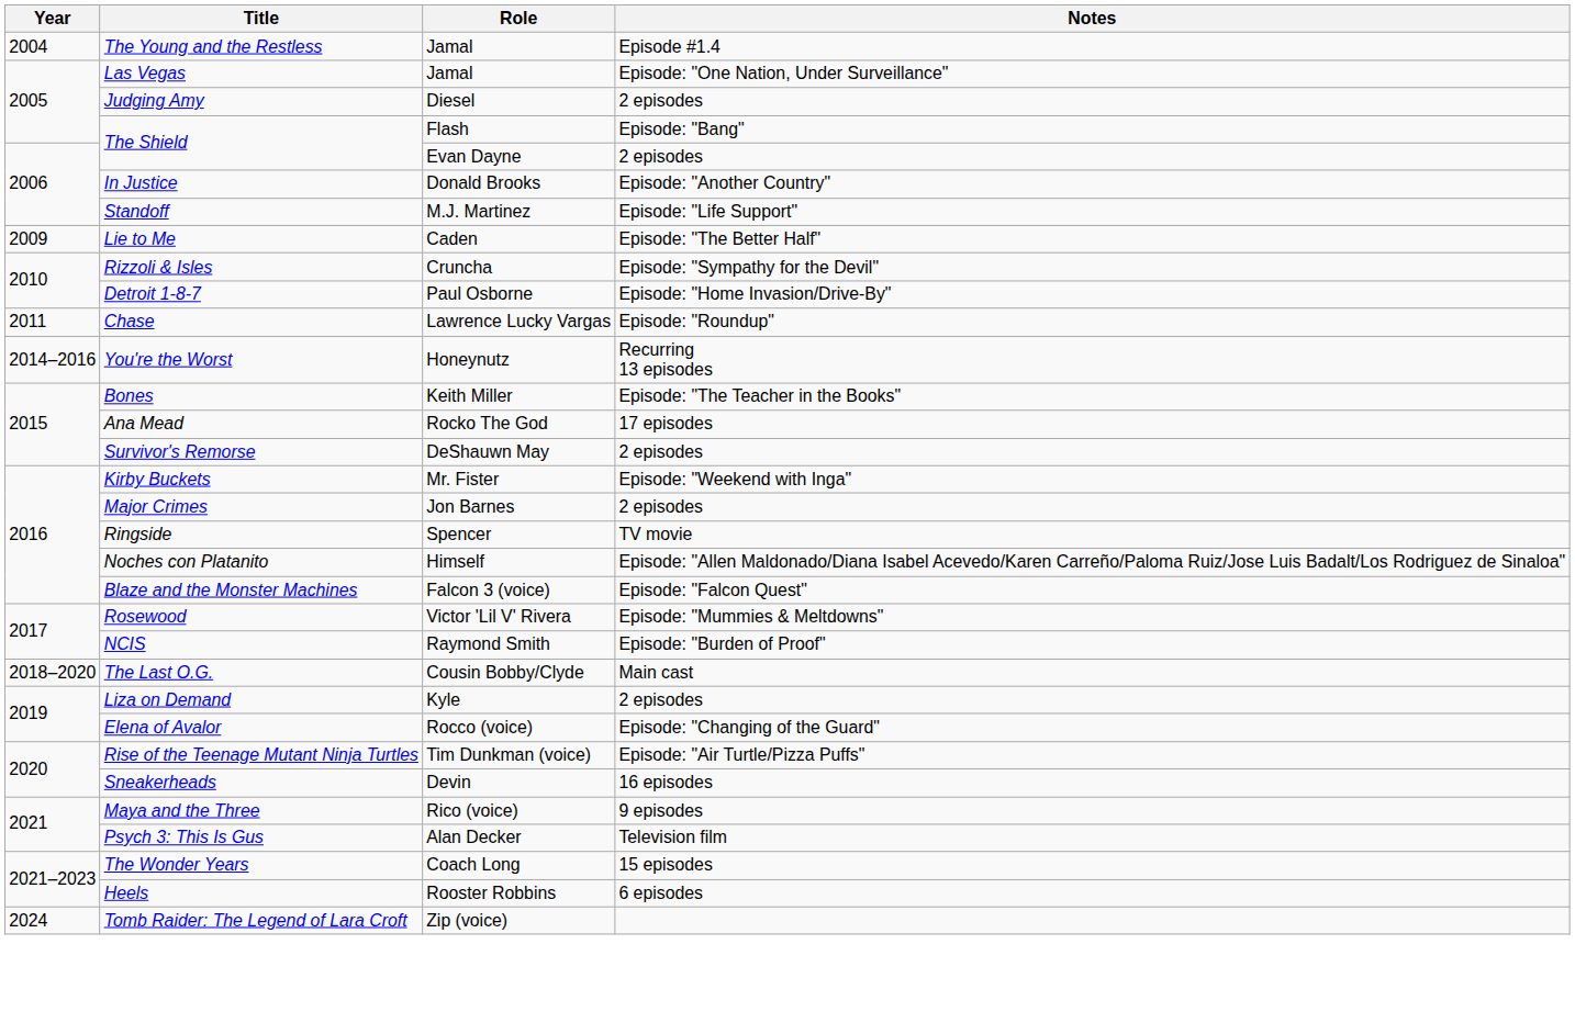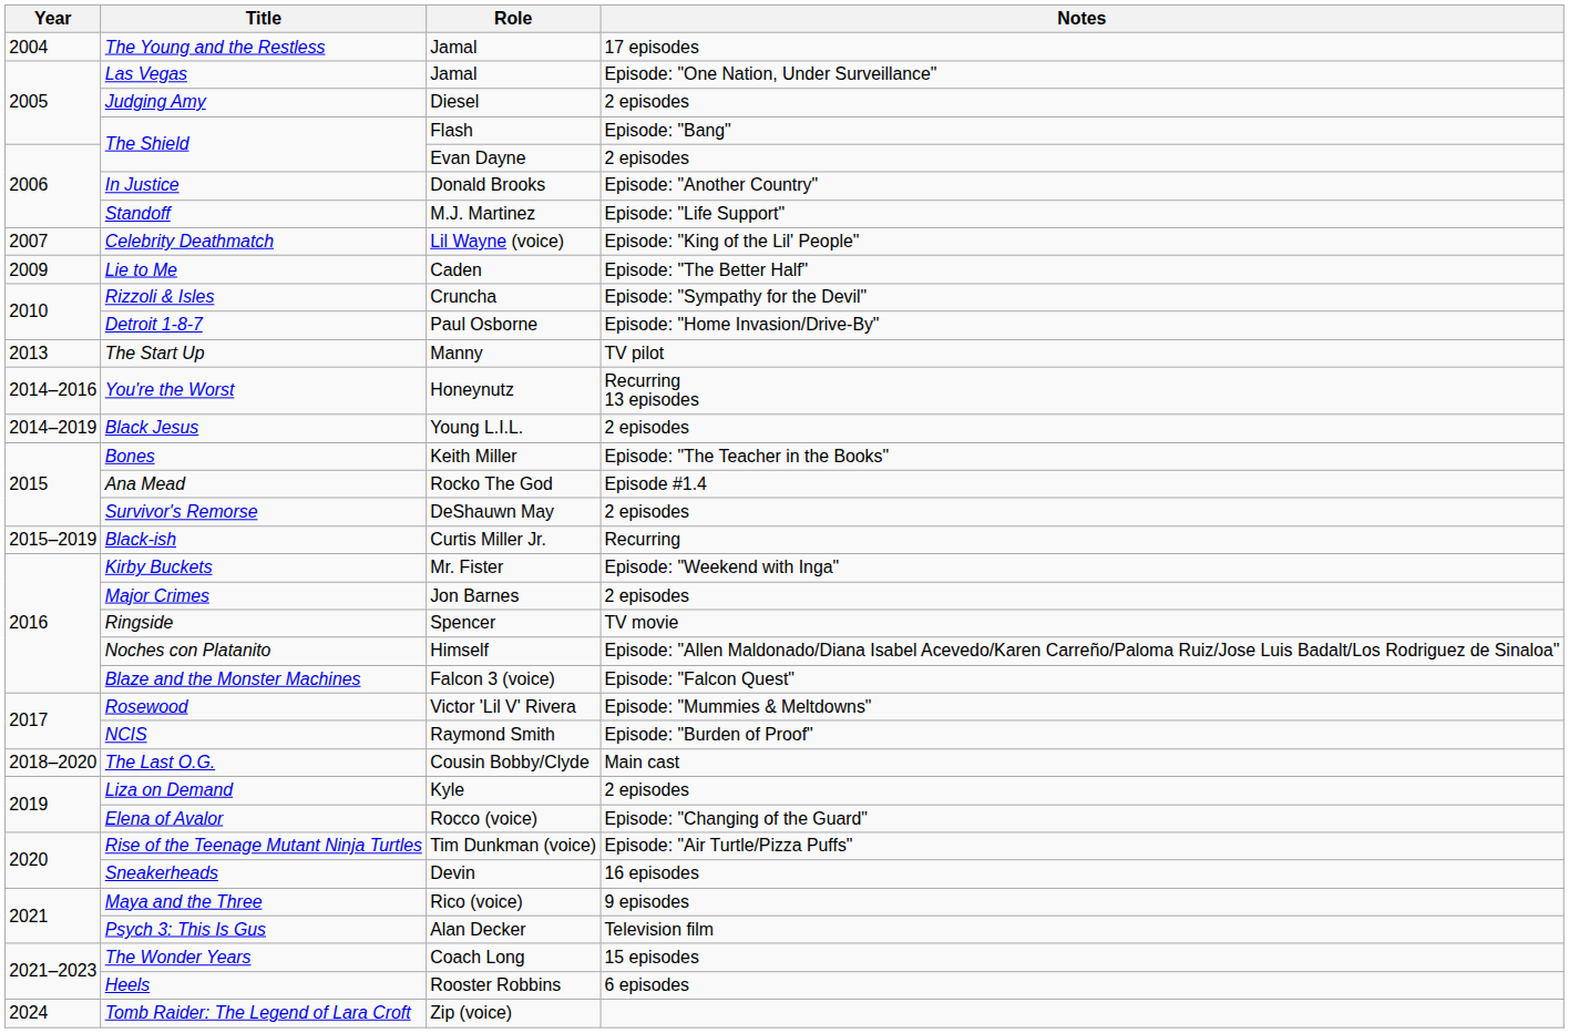The Young and the Restless | Notes: Episode #1.4 -> 17 episodes
+ row: 2007 | Celebrity Deathmatch | Lil Wayne (voice) | Episode: "King of the Lil' People"
- row: 2011 | Chase | Lawrence Lucky Vargas | Episode: "Roundup"
+ row: 2013 | The Start Up | Manny | TV pilot
+ row: 2014–2019 | Black Jesus | Young L.I.L. | 2 episodes
Ana Mead | Notes: 17 episodes -> Episode #1.4
+ row: 2015–2019 | Black-ish | Curtis Miller Jr. | Recurring
